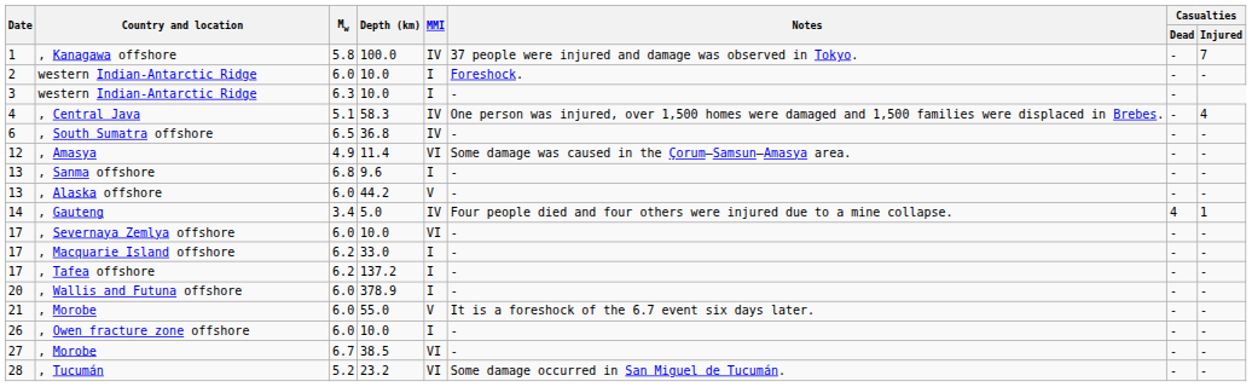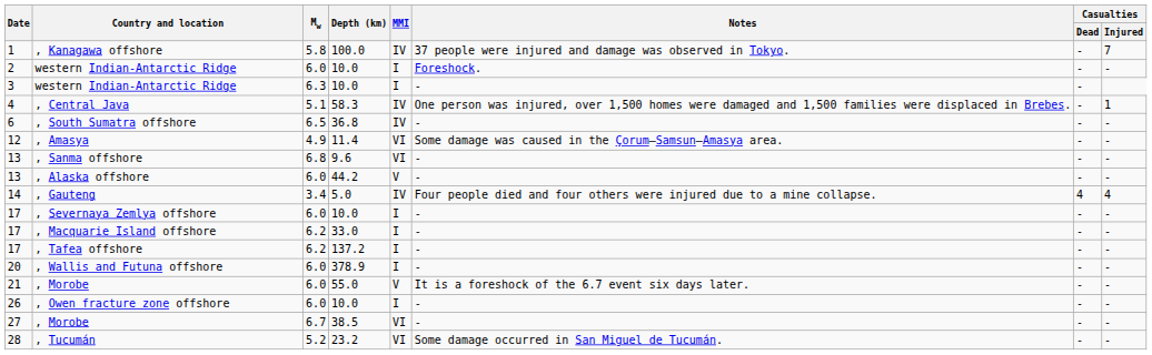, Central Java | Casualties / Injured: 4 -> 1
, Sanma offshore | MMI: I -> VI
, Gauteng | Casualties / Injured: 1 -> 4
, Severnaya Zemlya offshore | MMI: VI -> I
